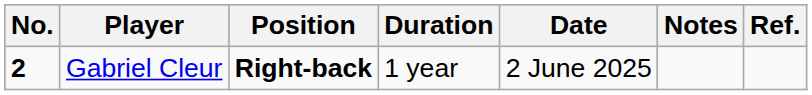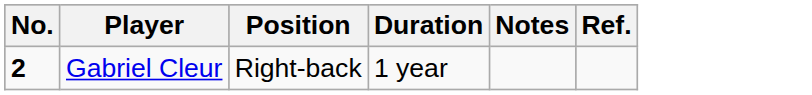- column: Date | 2 June 2025
Gabriel Cleur | Position: bold -> normal
